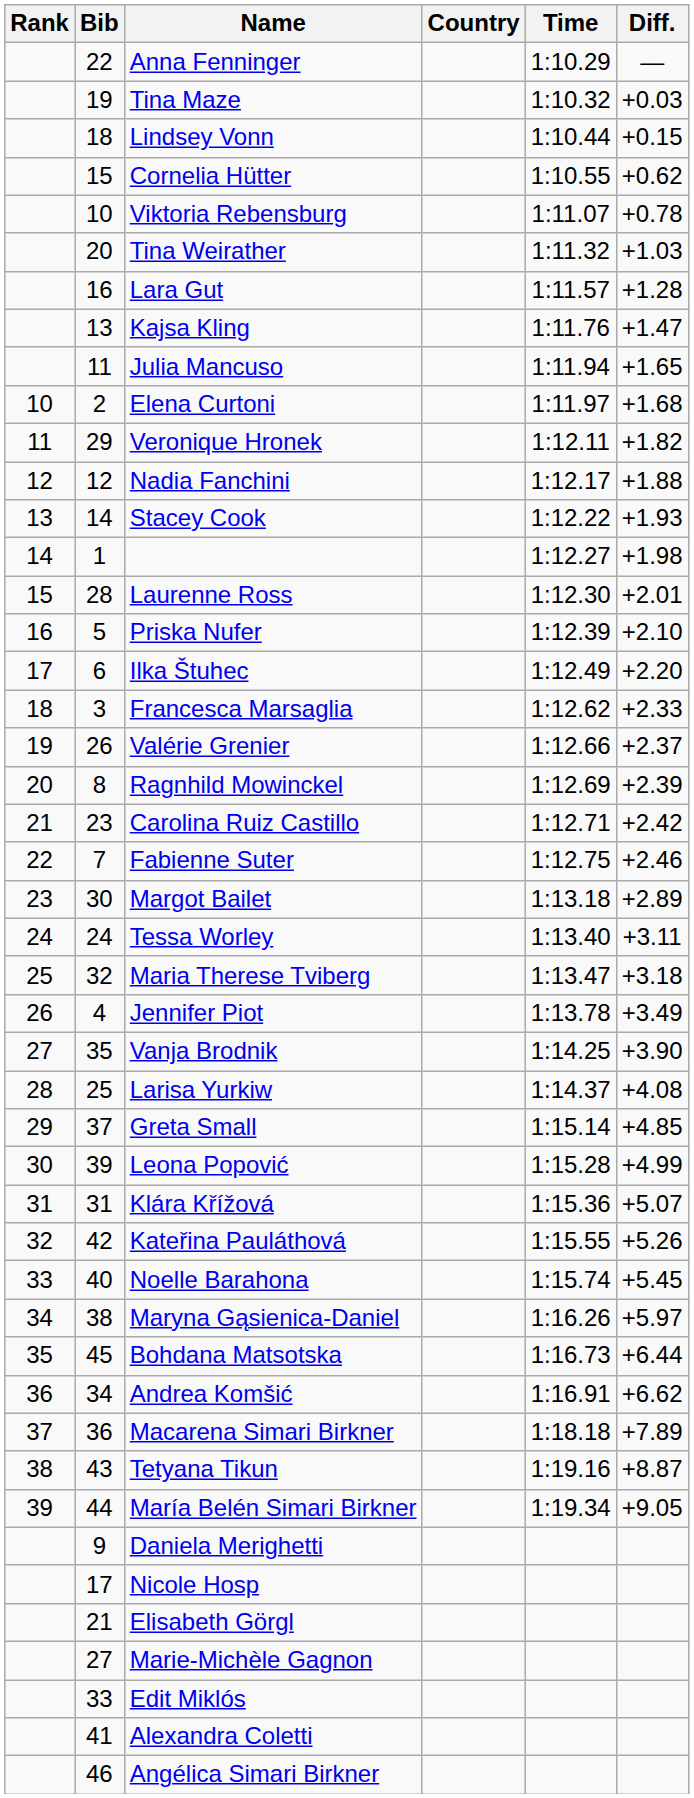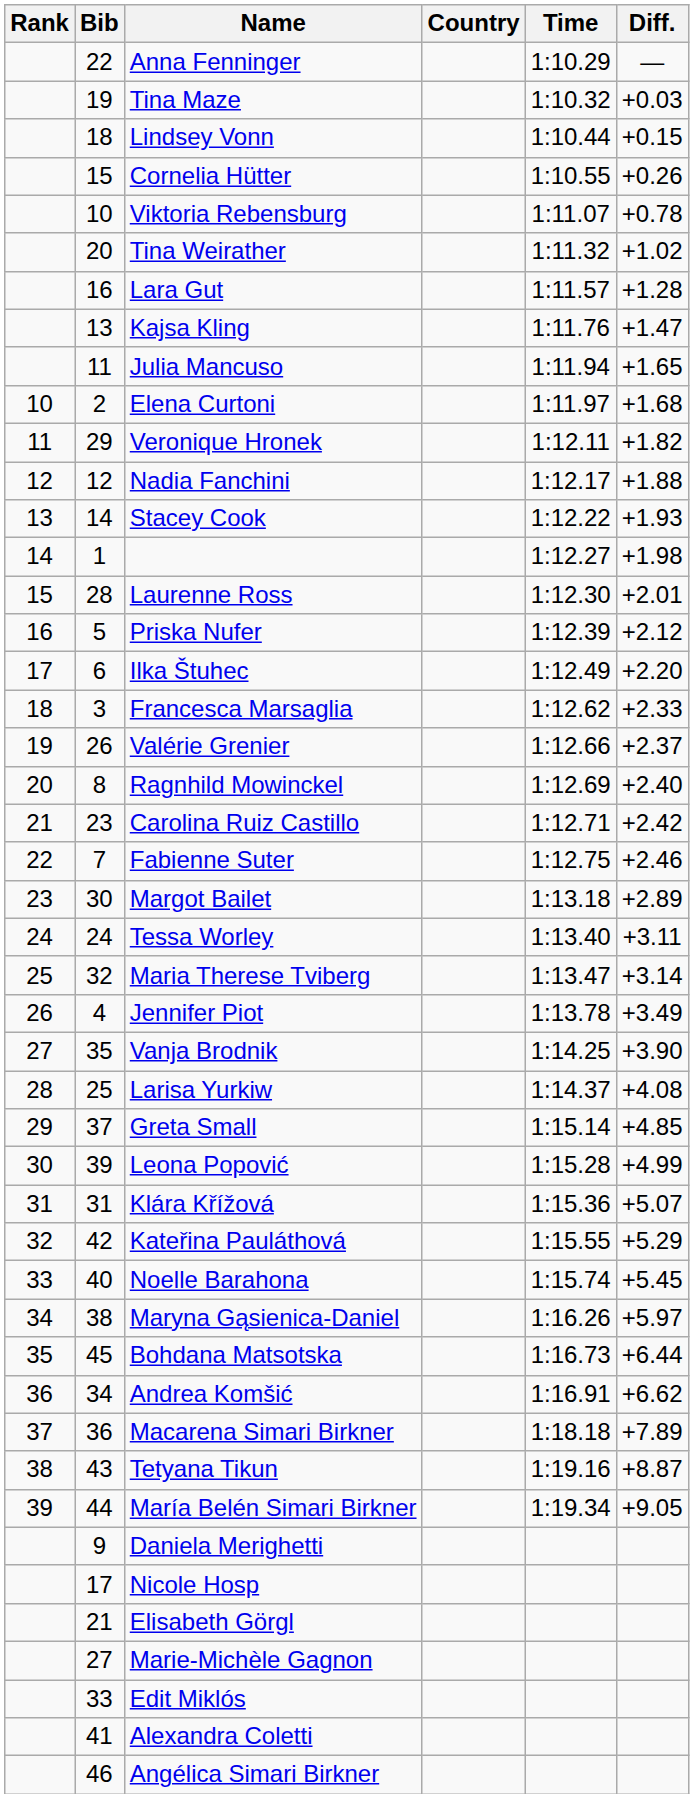Cornelia Hütter | Diff.: +0.62 -> +0.26
Tina Weirather | Diff.: +1.03 -> +1.02
Priska Nufer | Diff.: +2.10 -> +2.12
Ragnhild Mowinckel | Diff.: +2.39 -> +2.40
Maria Therese Tviberg | Diff.: +3.18 -> +3.14
Kateřina Pauláthová | Diff.: +5.26 -> +5.29
